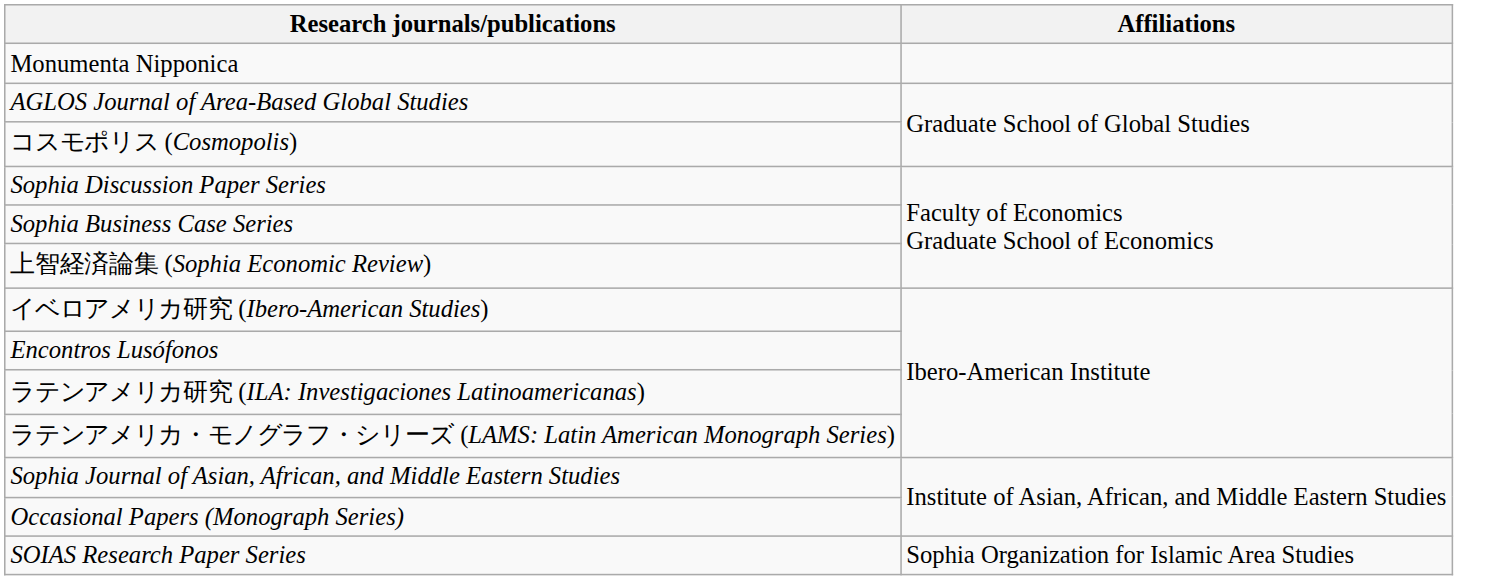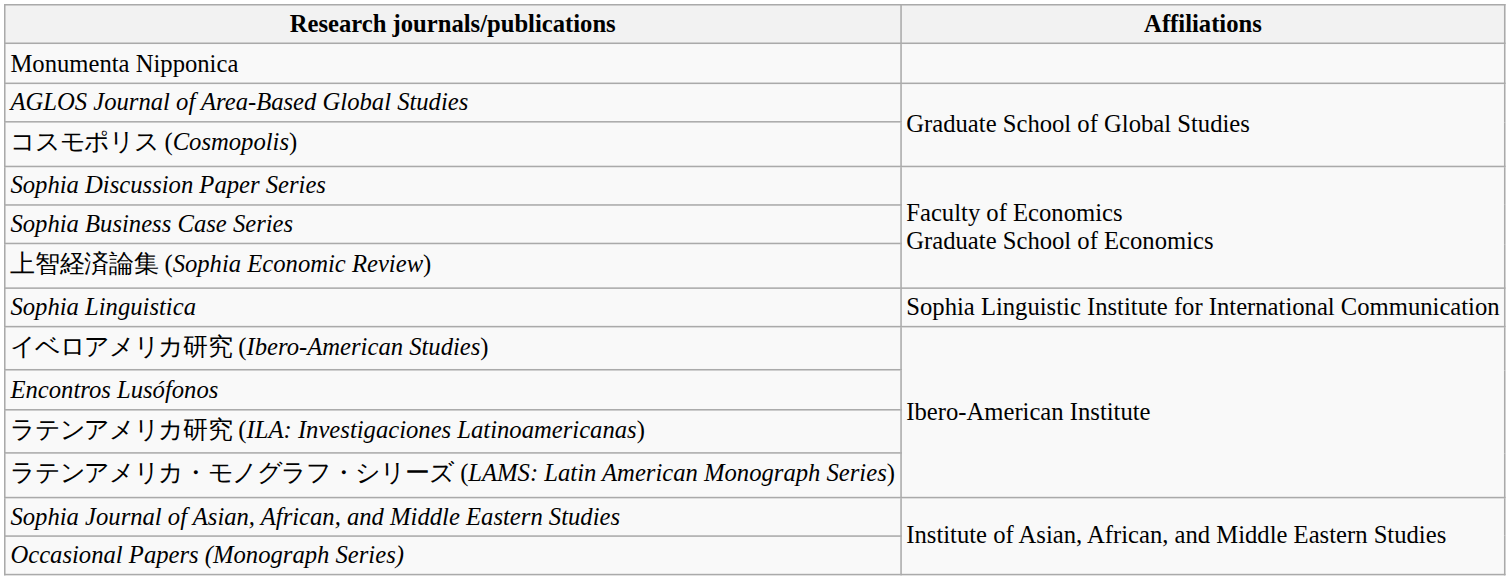+ row: Sophia Linguistica | Sophia Linguistic Institute for International Communication
- row: SOIAS Research Paper Series | Sophia Organization for Islamic Area Studies
